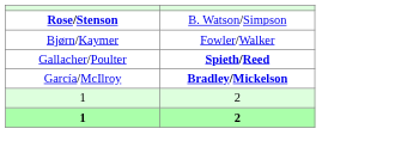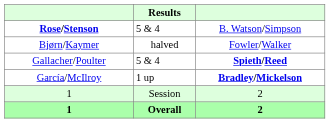+ column: Results | 5 & 4 | halved | 5 & 4 | 1 up | Session | Overall
